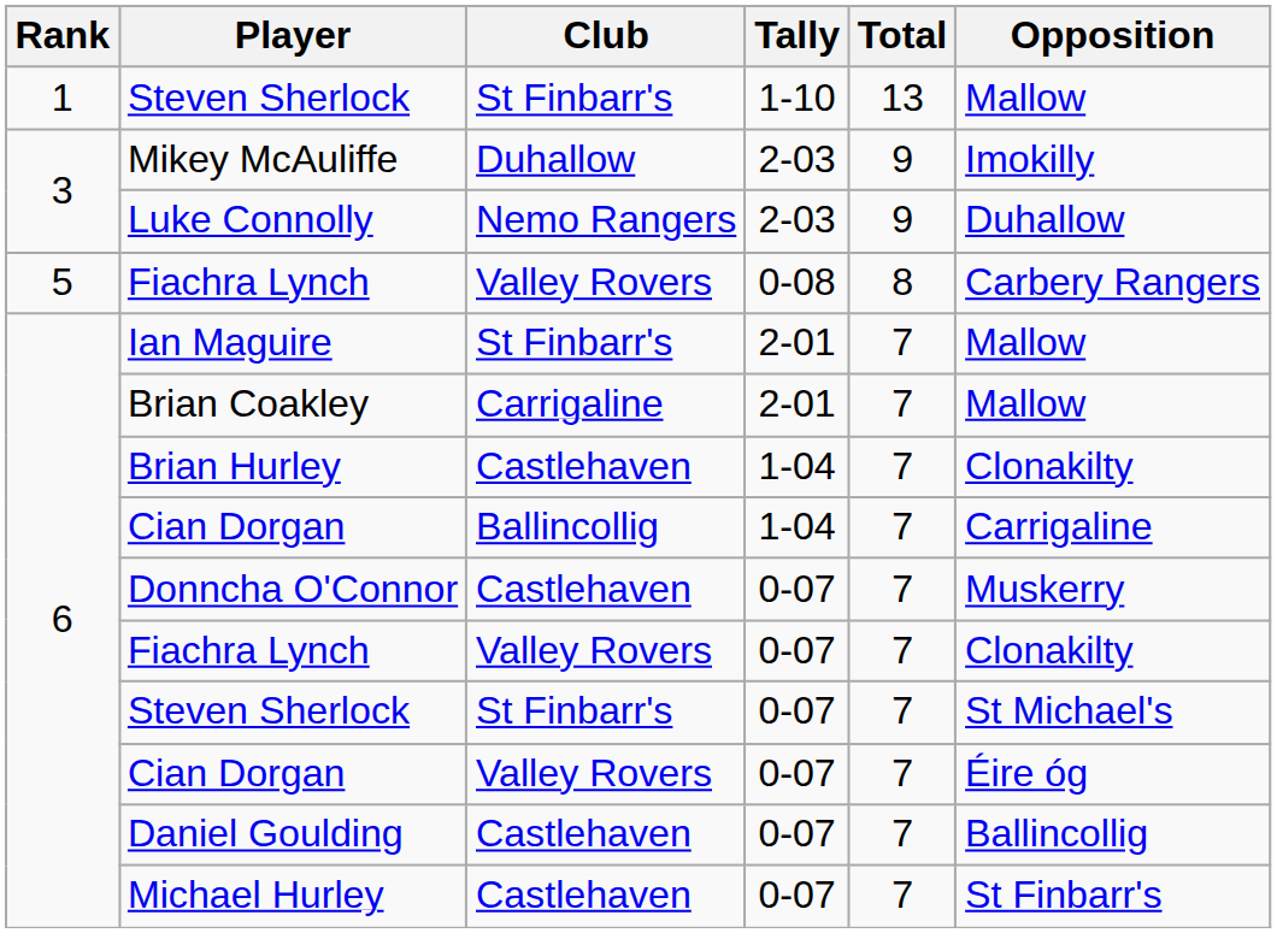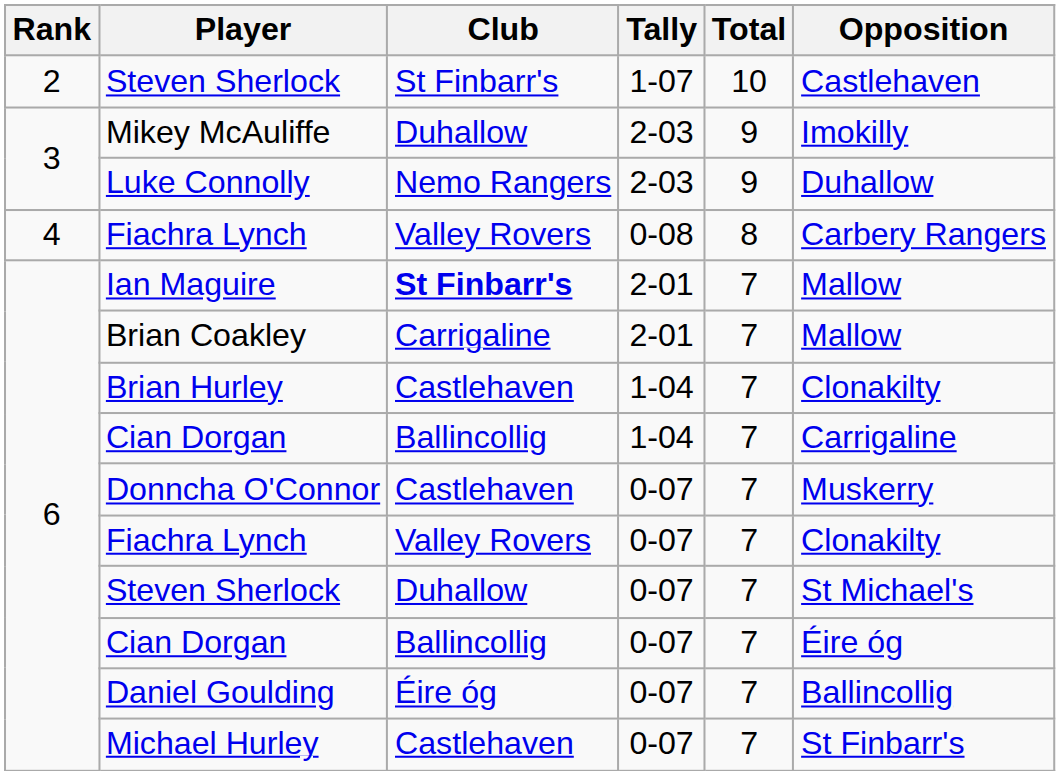- row: 1 | Steven Sherlock | St Finbarr's | 1-10 | 13 | Mallow
+ row: 2 | Steven Sherlock | St Finbarr's | 1-07 | 10 | Castlehaven
Fiachra Lynch / 0-08 | Rank: 5 -> 4
Ian Maguire | Club: normal -> bold
Steven Sherlock / 0-07 | Club: St Finbarr's -> Duhallow
Cian Dorgan / 0-07 | Club: Valley Rovers -> Ballincollig
Daniel Goulding | Club: Castlehaven -> Éire óg
